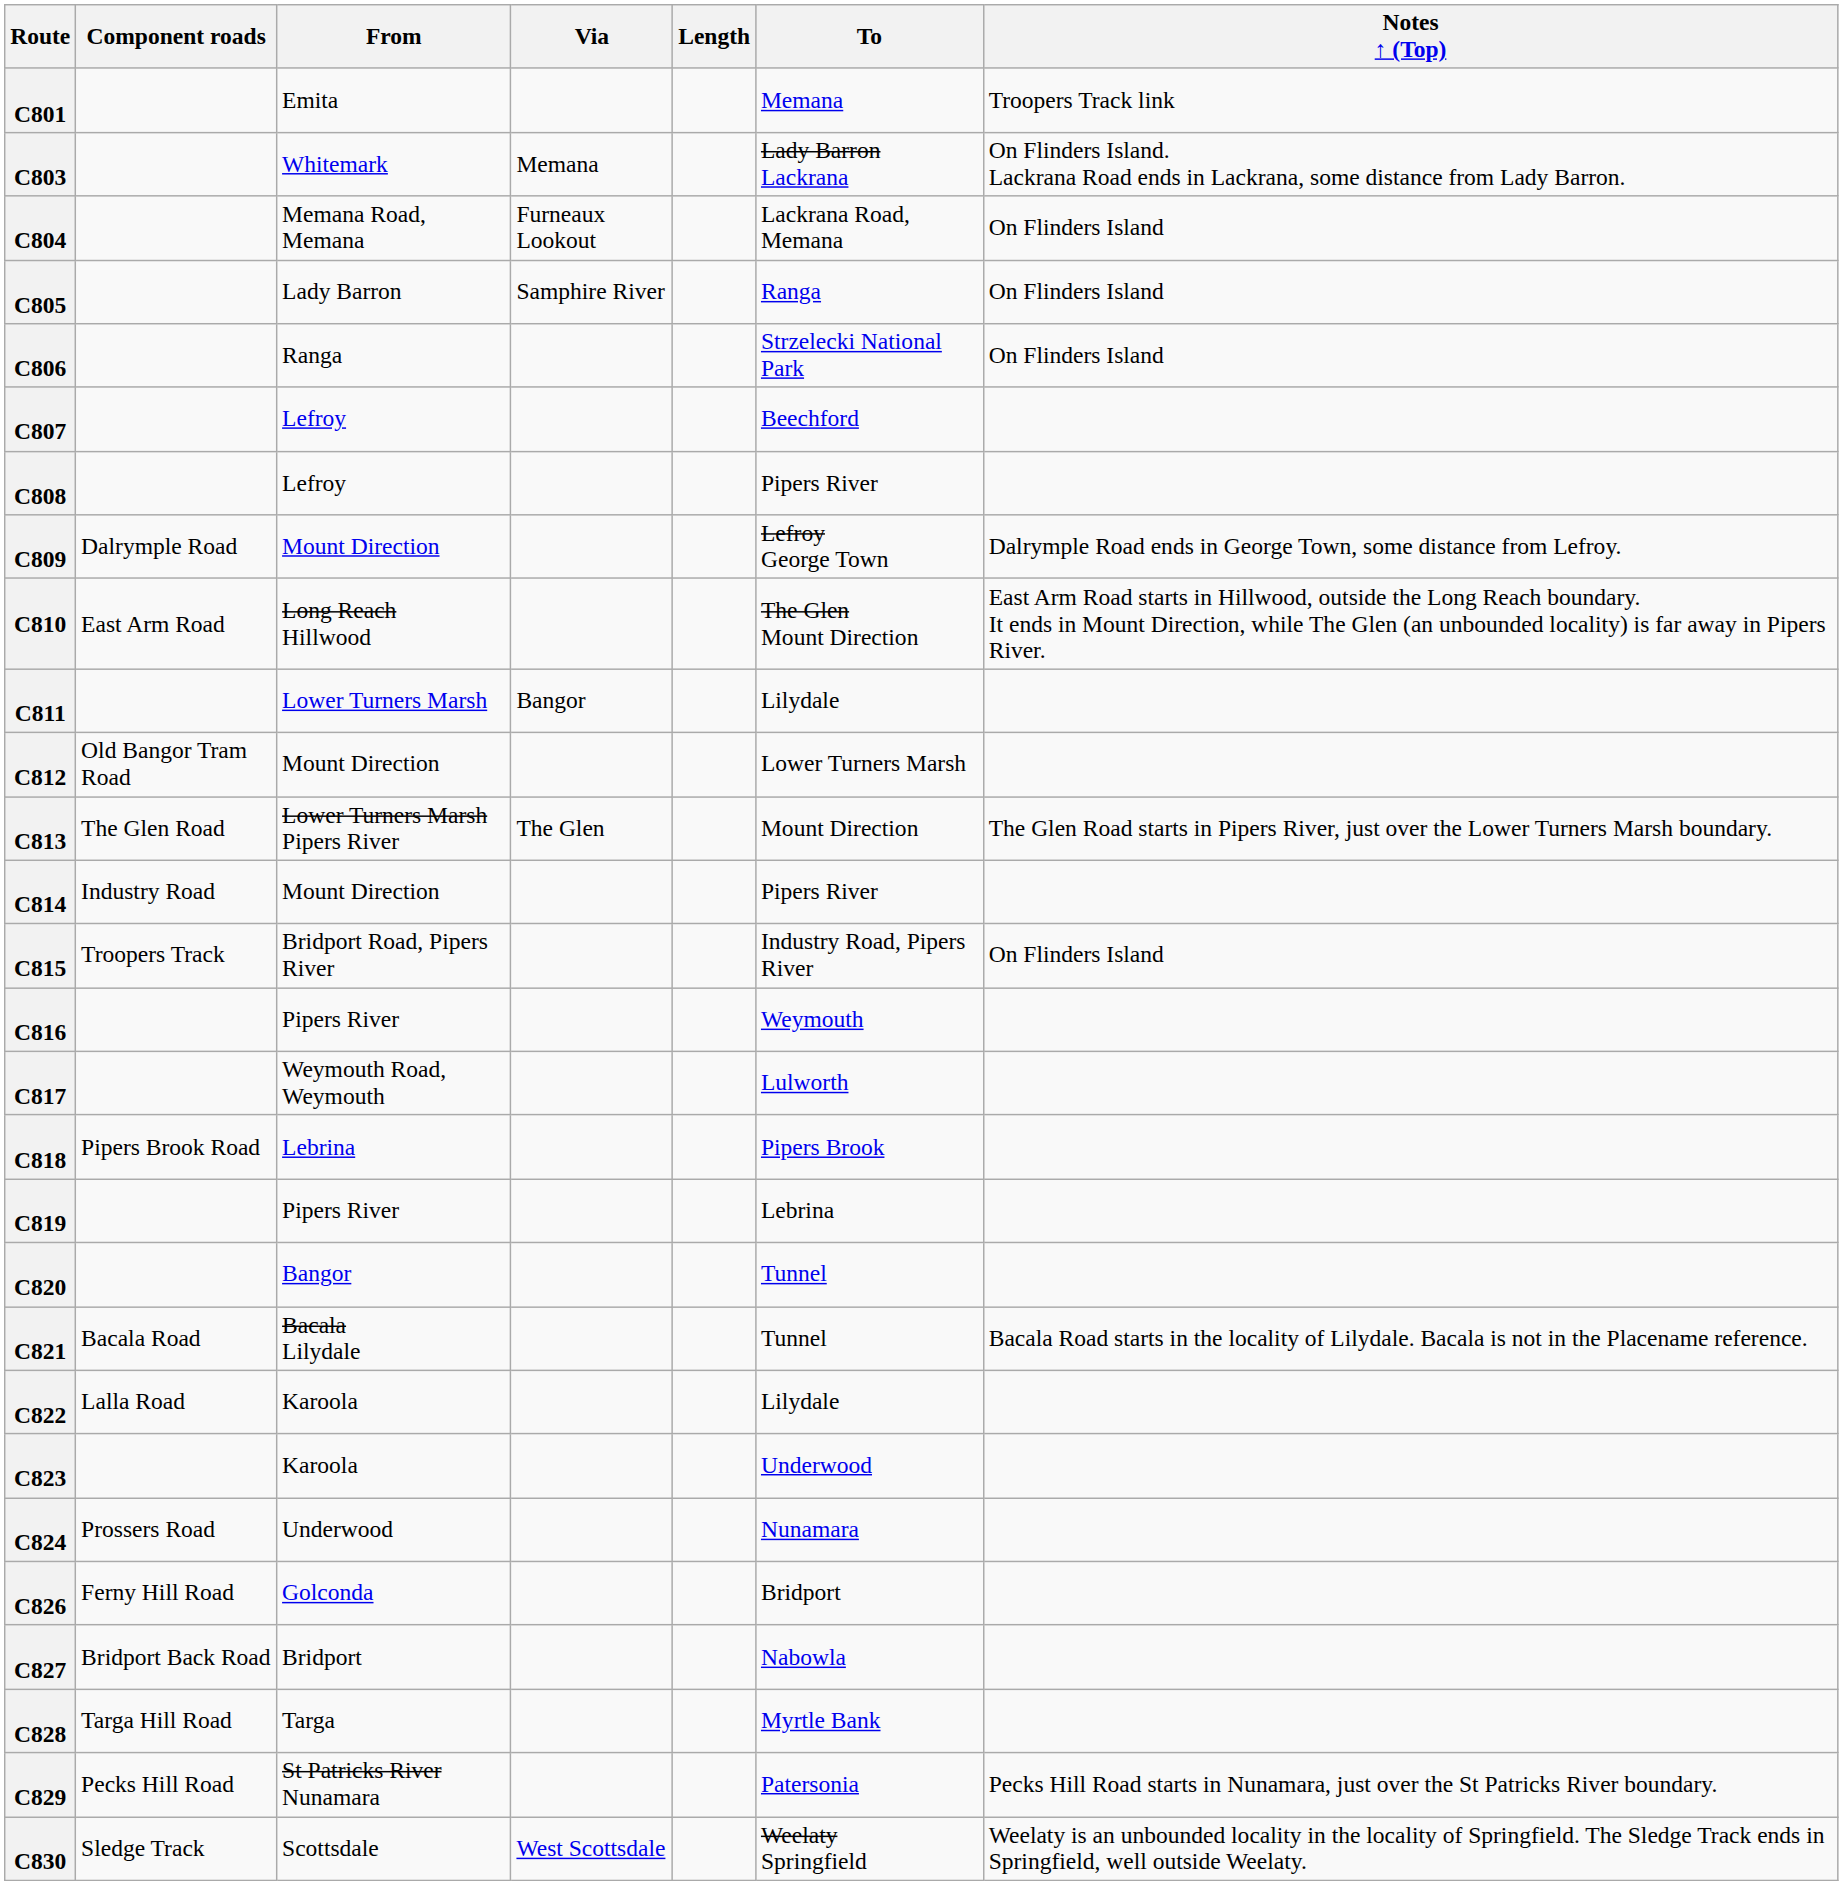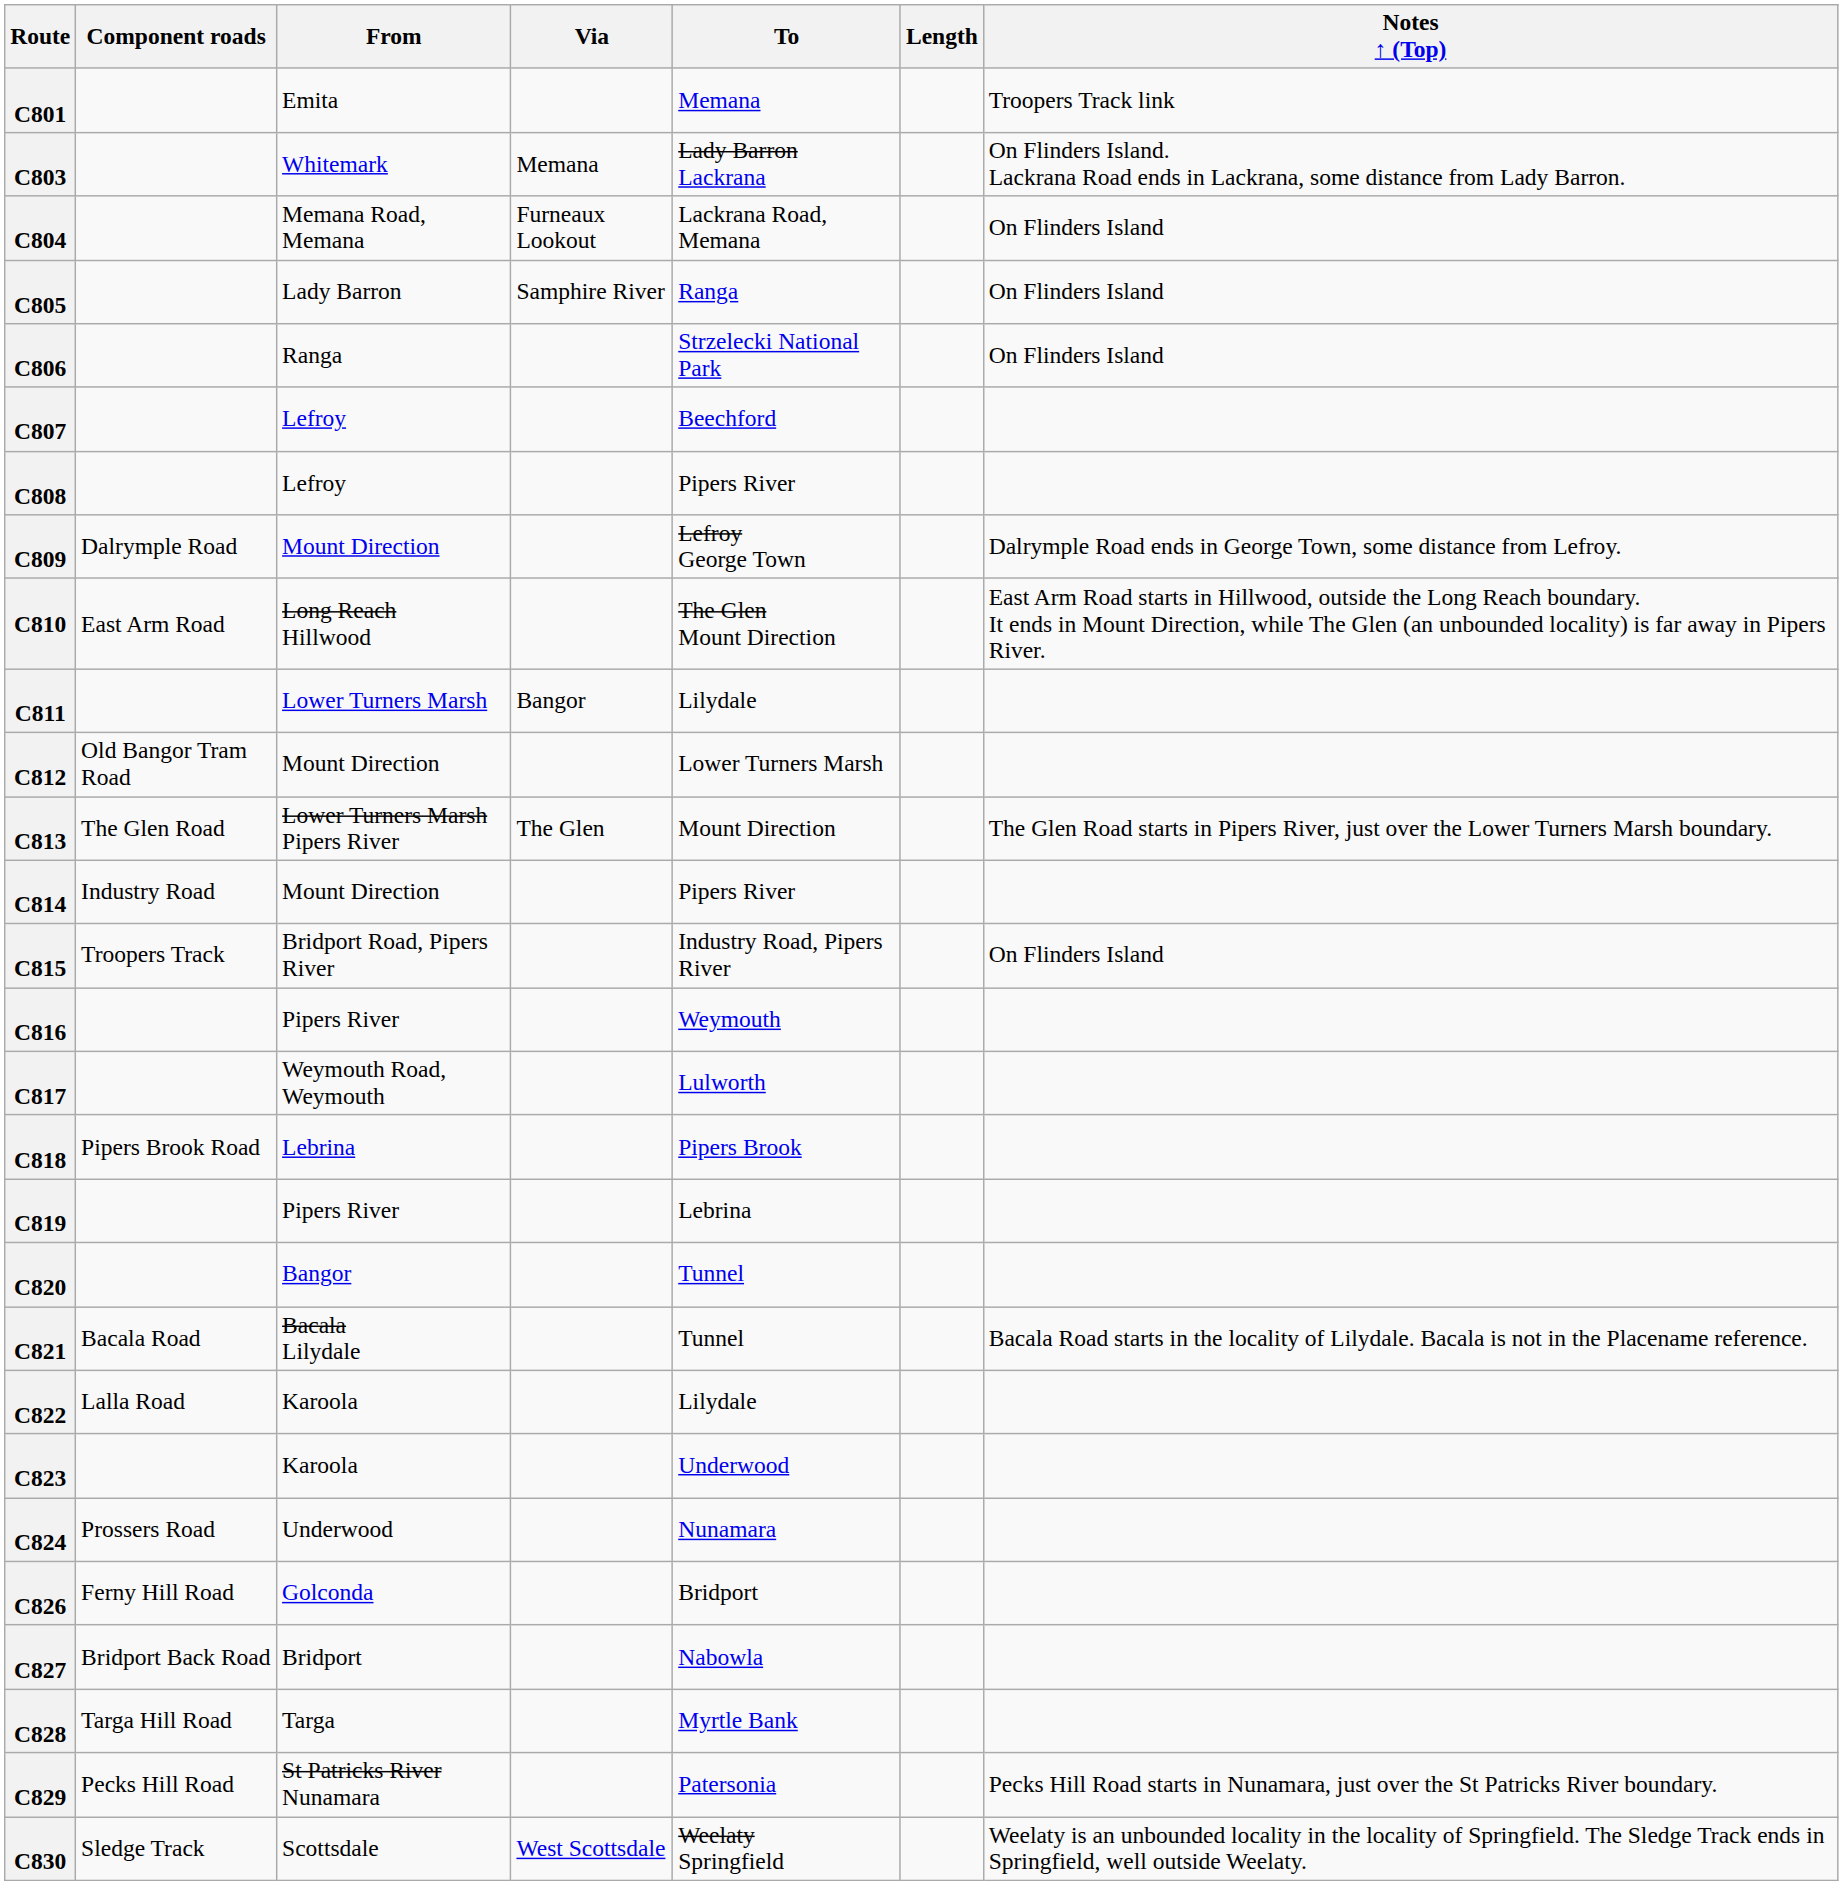columns swapped: To <-> Length
